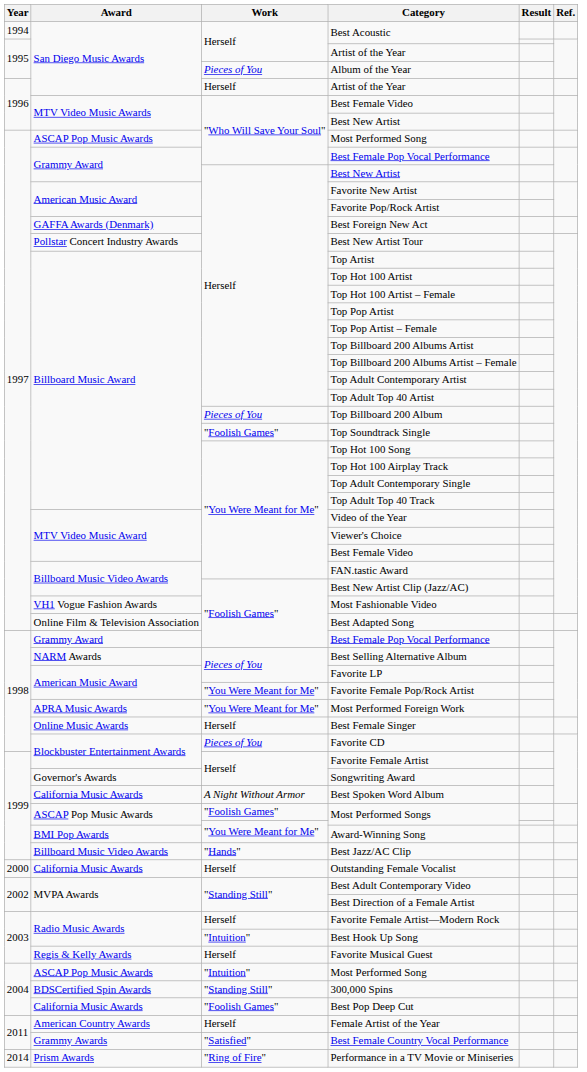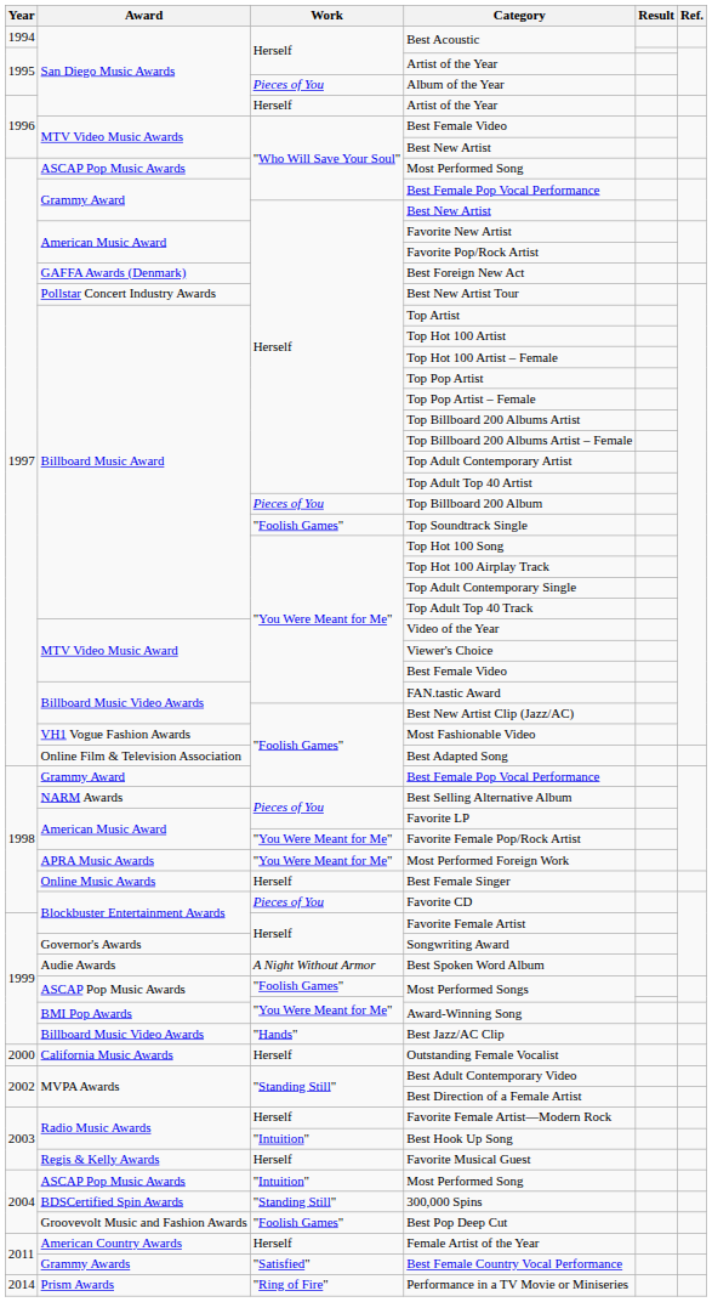Best Spoken Word Album | Award: California Music Awards -> Audie Awards
Best Pop Deep Cut | Award: California Music Awards -> Groovevolt Music and Fashion Awards
